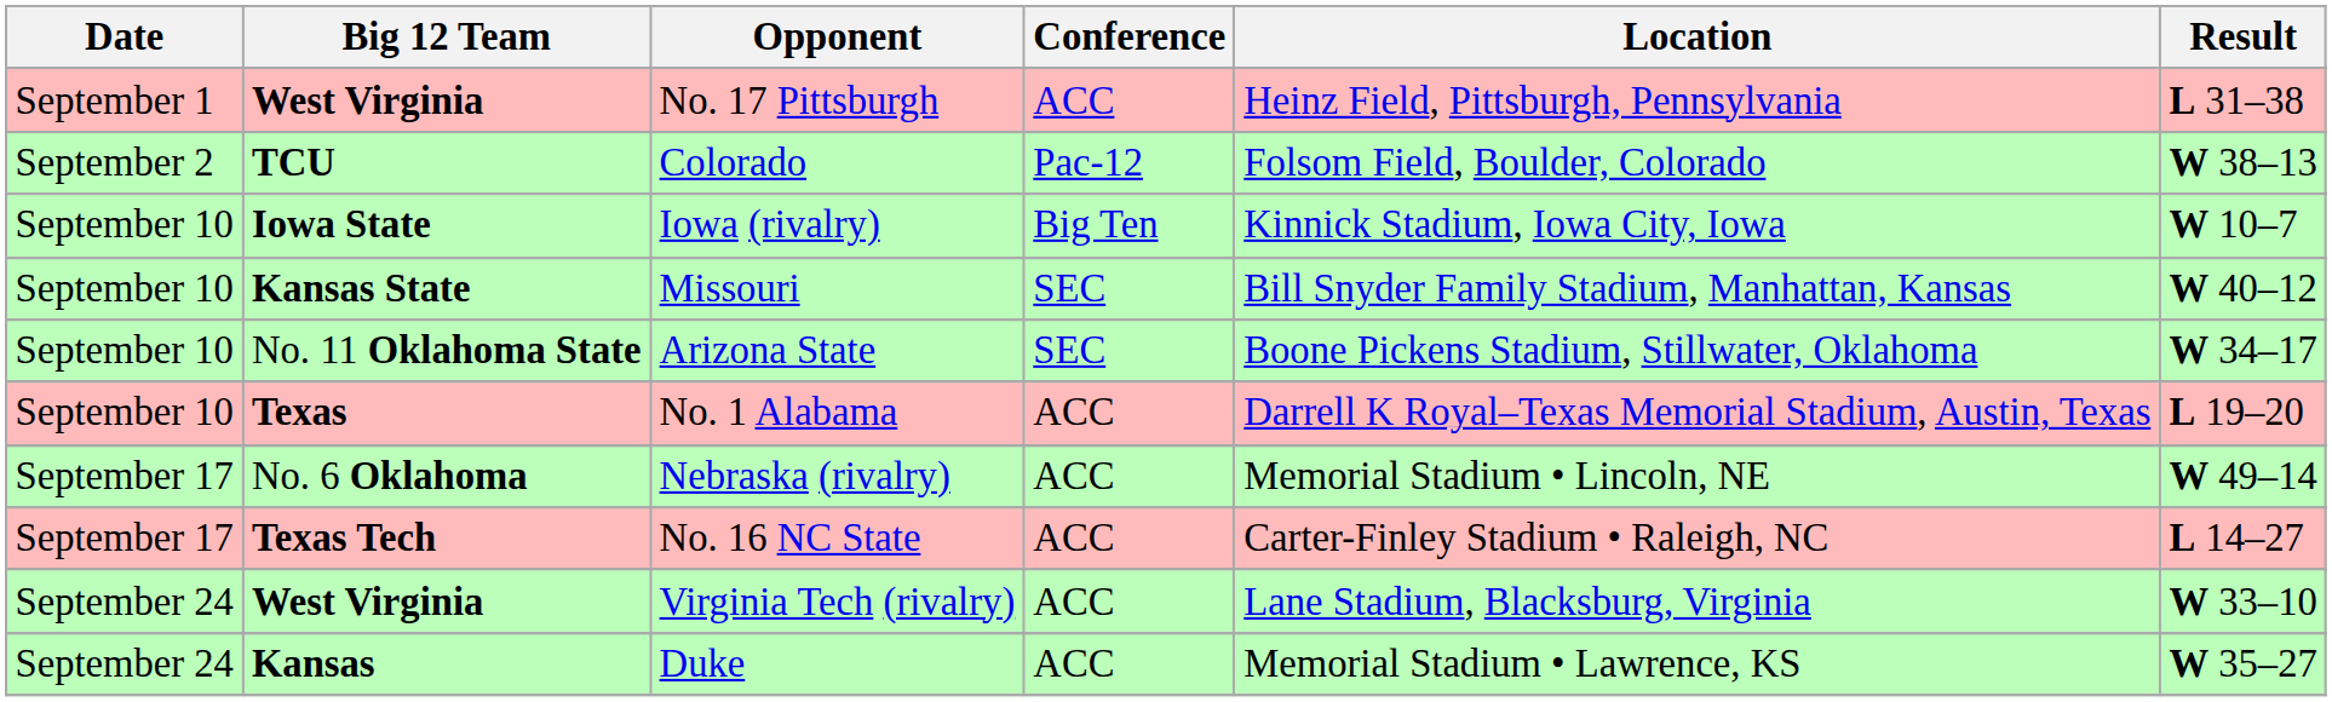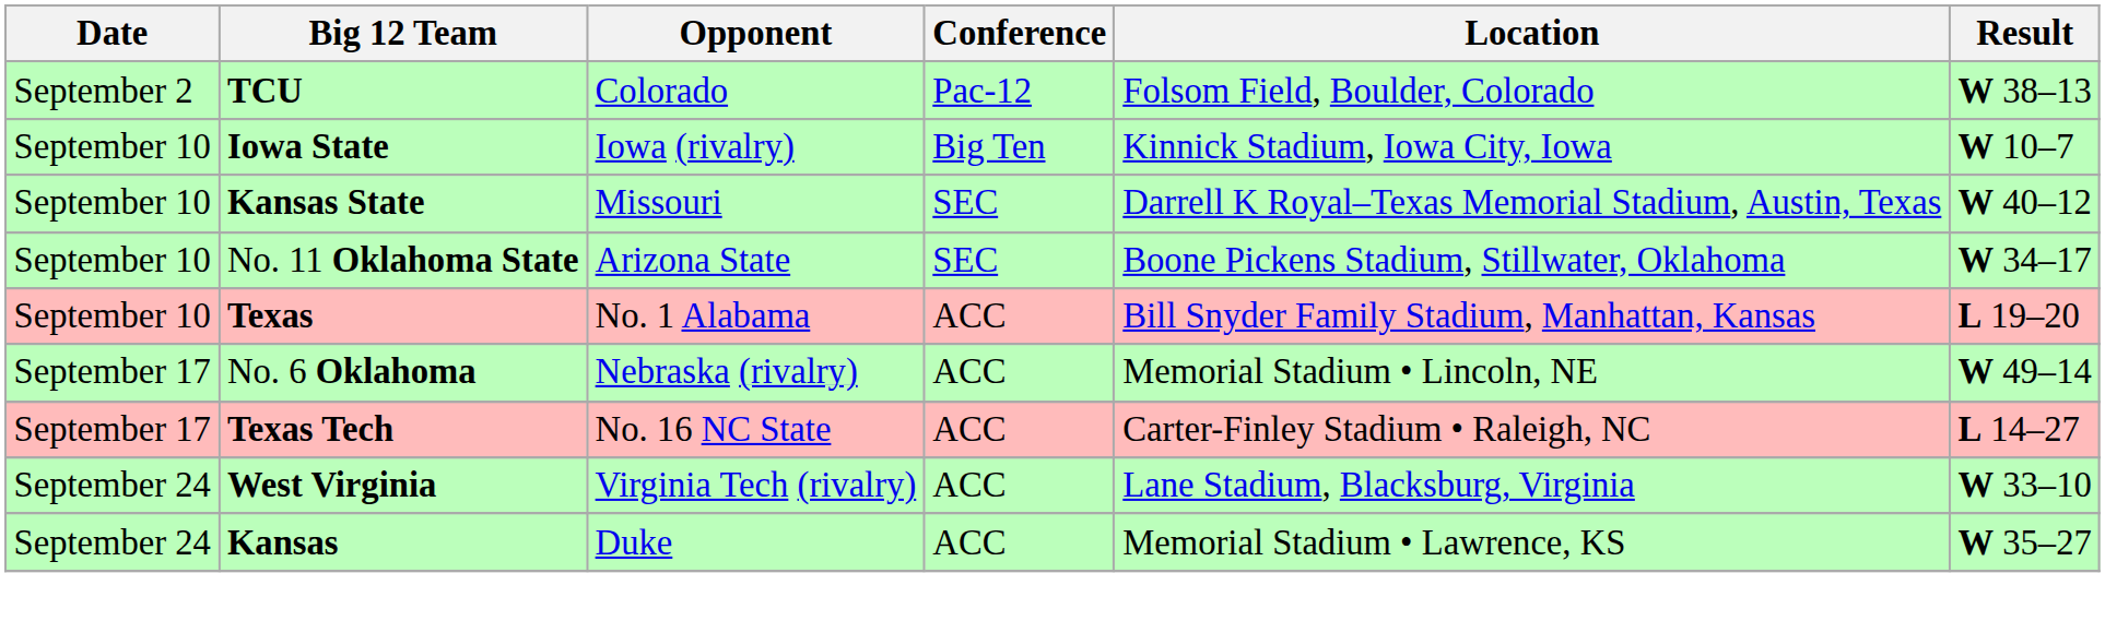- row: September 1 | West Virginia | No. 17 Pittsburgh | ACC | Heinz Field, Pittsburgh, Pennsylvania | L 31–38
Missouri | Location: Bill Snyder Family Stadium, Manhattan, Kansas -> Darrell K Royal–Texas Memorial Stadium, Austin, Texas
No. 1 Alabama | Location: Darrell K Royal–Texas Memorial Stadium, Austin, Texas -> Bill Snyder Family Stadium, Manhattan, Kansas
